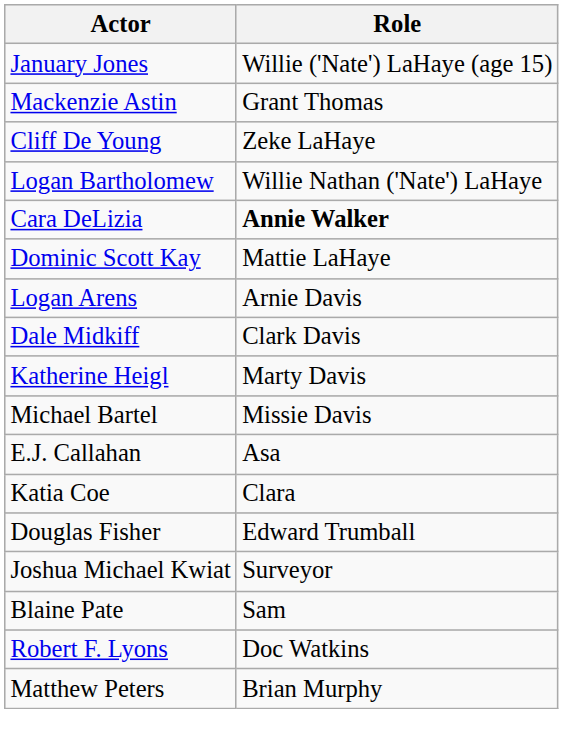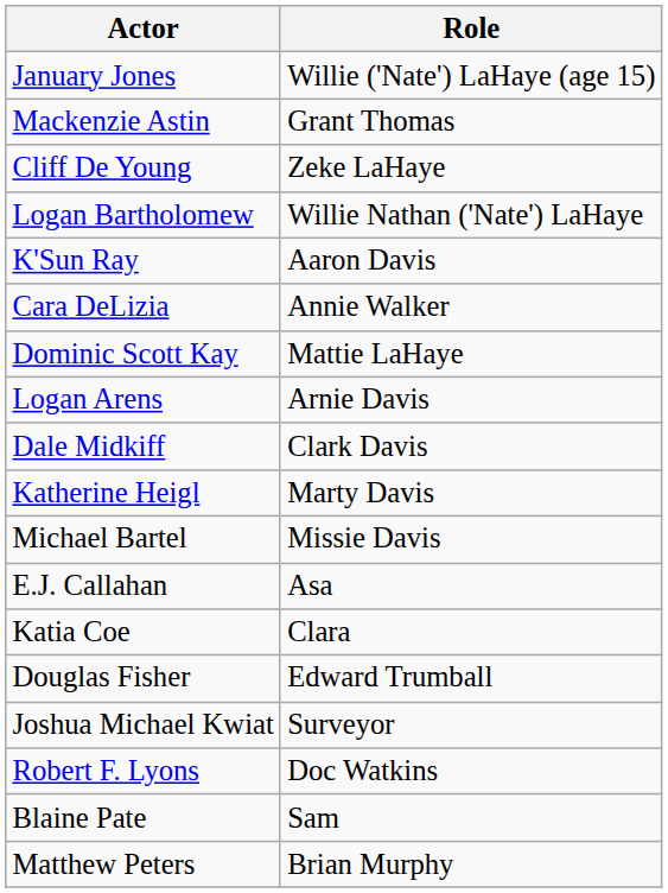+ row: K'Sun Ray | Aaron Davis
Cara DeLizia | Role: bold -> normal
rows swapped: Robert F. Lyons <-> Blaine Pate
